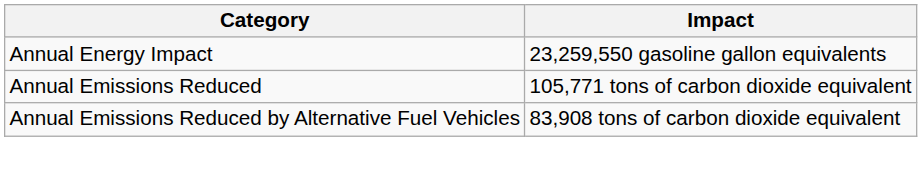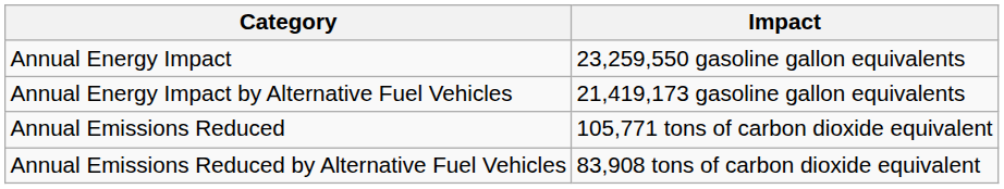+ row: Annual Energy Impact by Alternative Fuel Vehicles | 21,419,173 gasoline gallon equivalents
